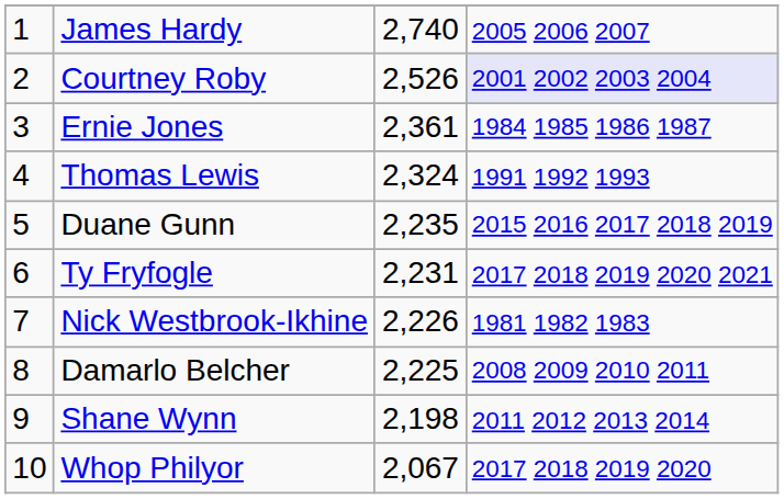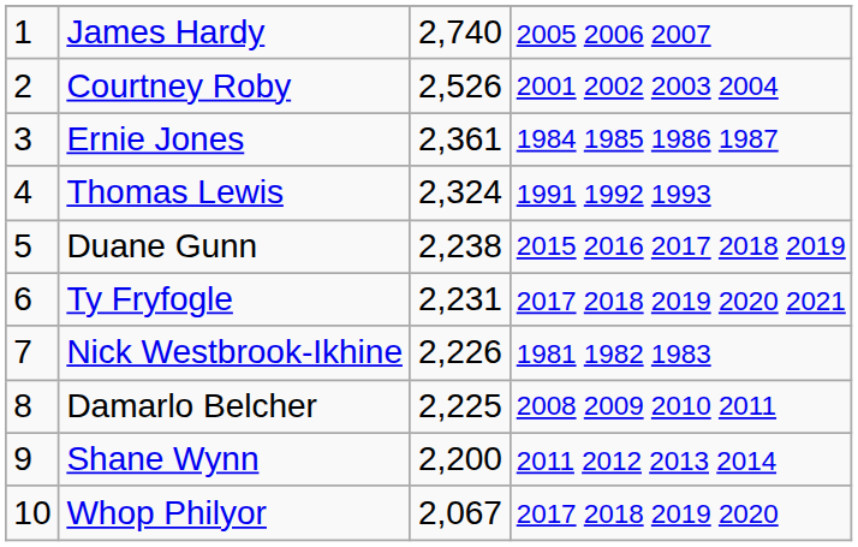Courtney Roby | column 4: lavender background -> no background
Duane Gunn | column 3: 2,235 -> 2,238
Shane Wynn | column 3: 2,198 -> 2,200
